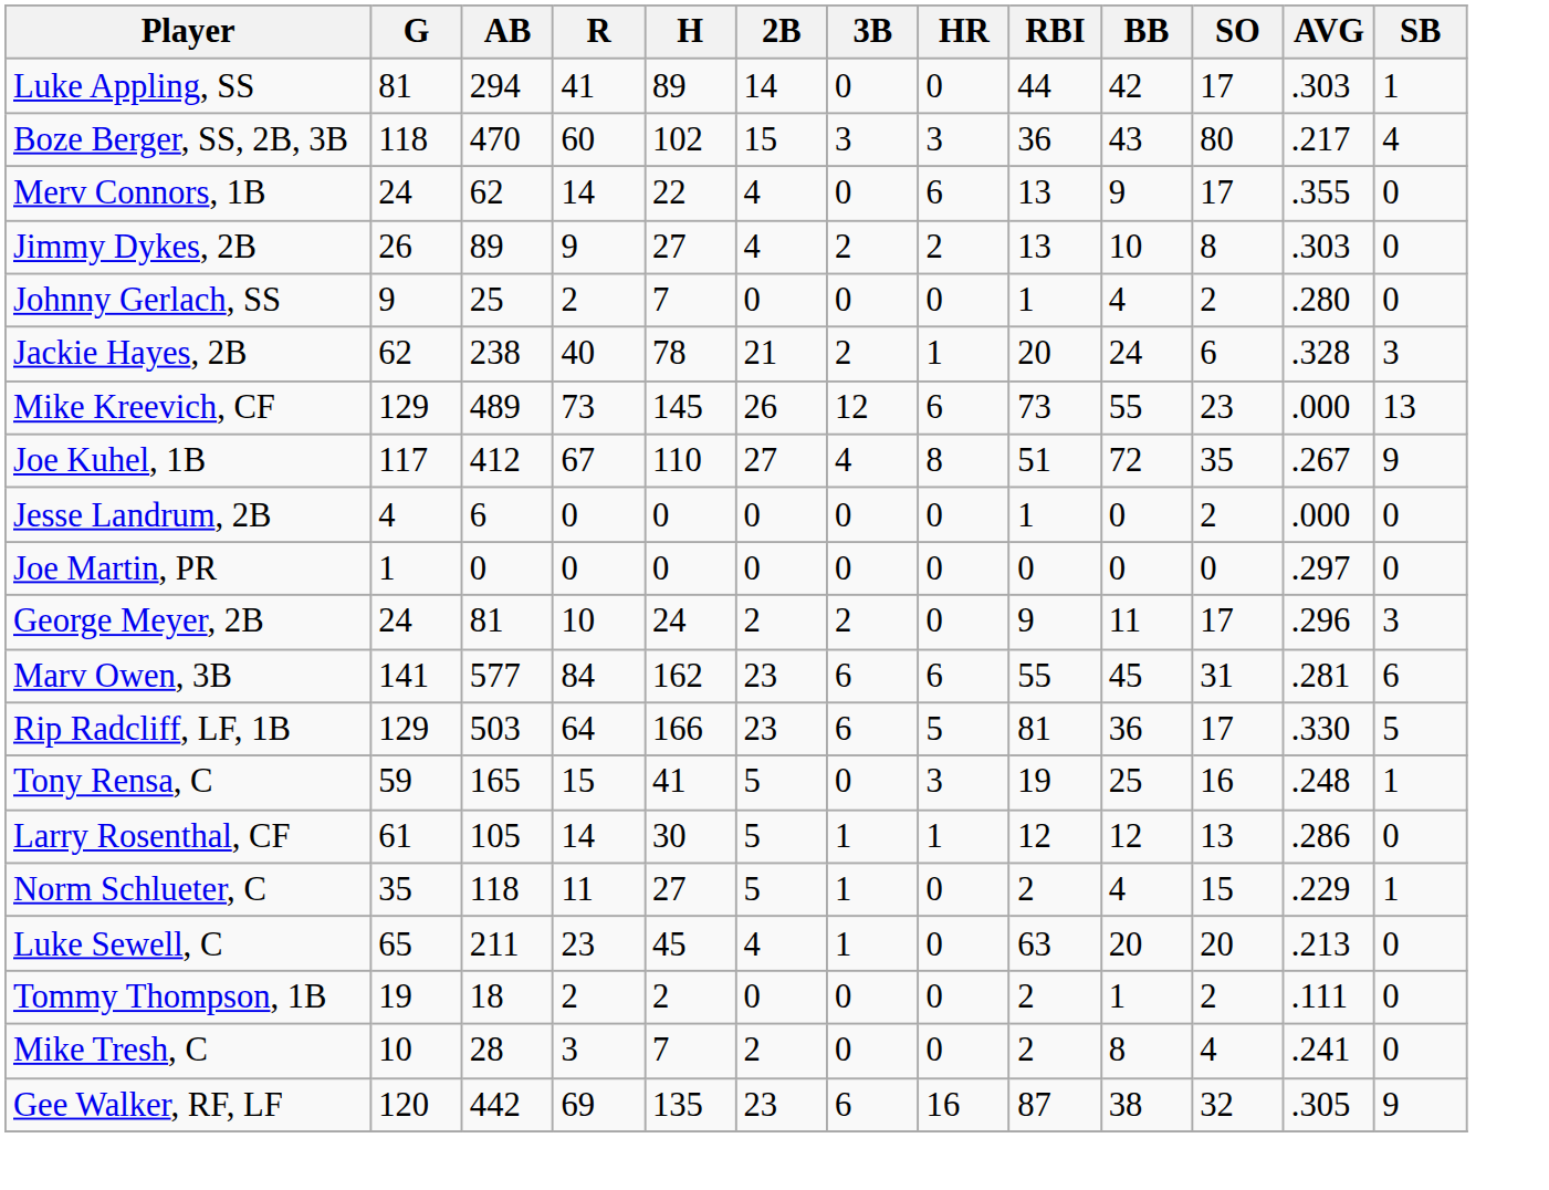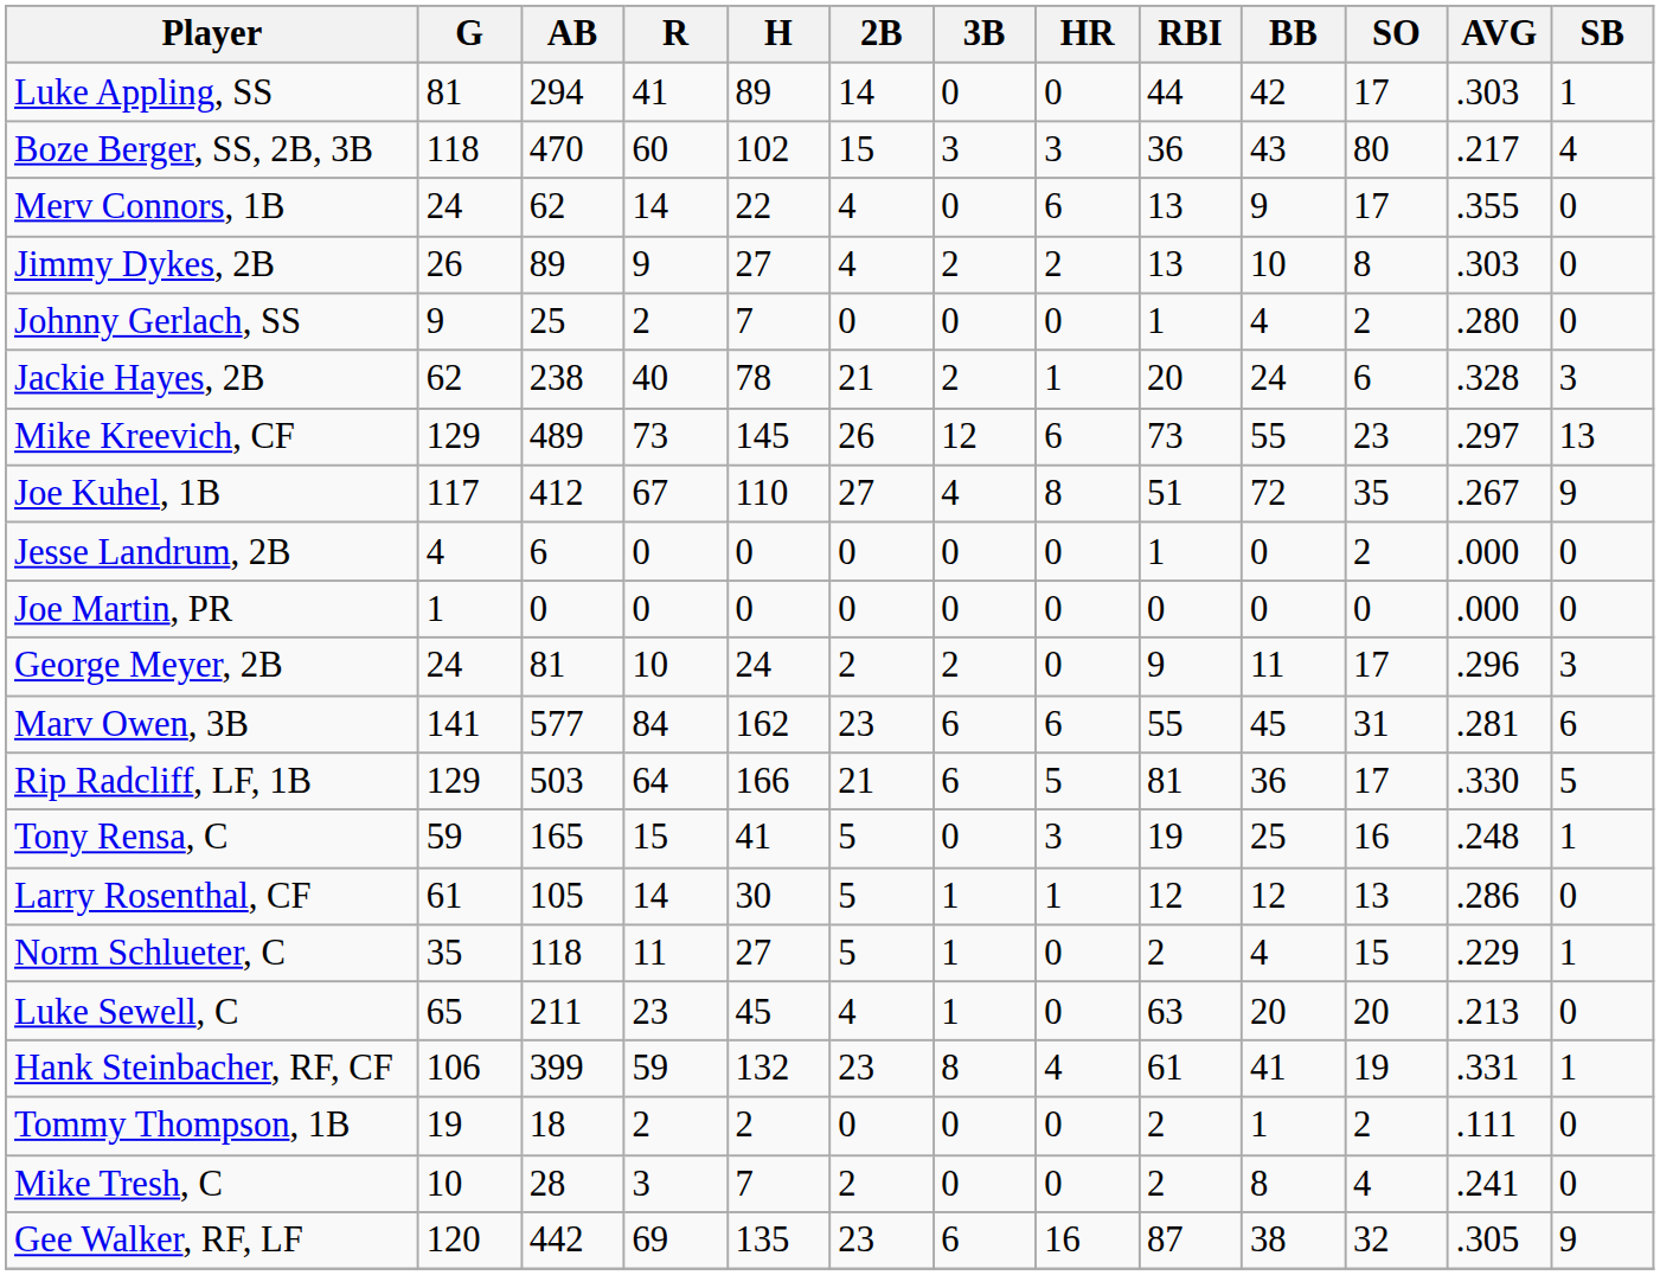Mike Kreevich, CF | AVG: .000 -> .297
Joe Martin, PR | AVG: .297 -> .000
Rip Radcliff, LF, 1B | 2B: 23 -> 21
+ row: Hank Steinbacher, RF, CF | 106 | 399 | 59 | 132 | 23 | 8 | 4 | 61 | 41 | 19 | .331 | 1
